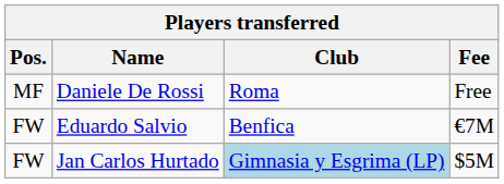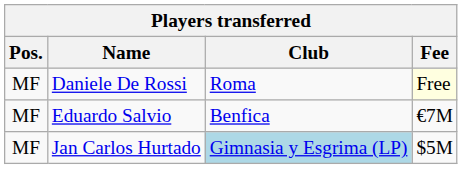Daniele De Rossi | Fee: no background -> lightyellow background
Eduardo Salvio | Pos.: FW -> MF
Jan Carlos Hurtado | Pos.: FW -> MF
